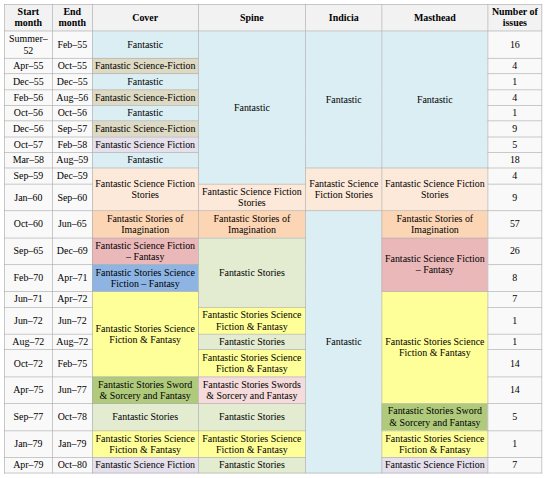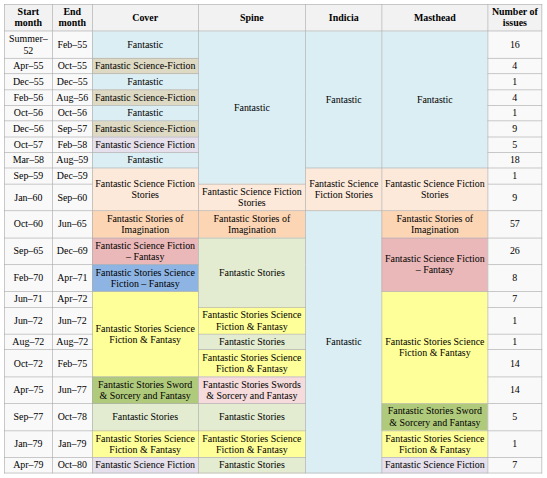Sep–59 | Number of issues: 4 -> 1
